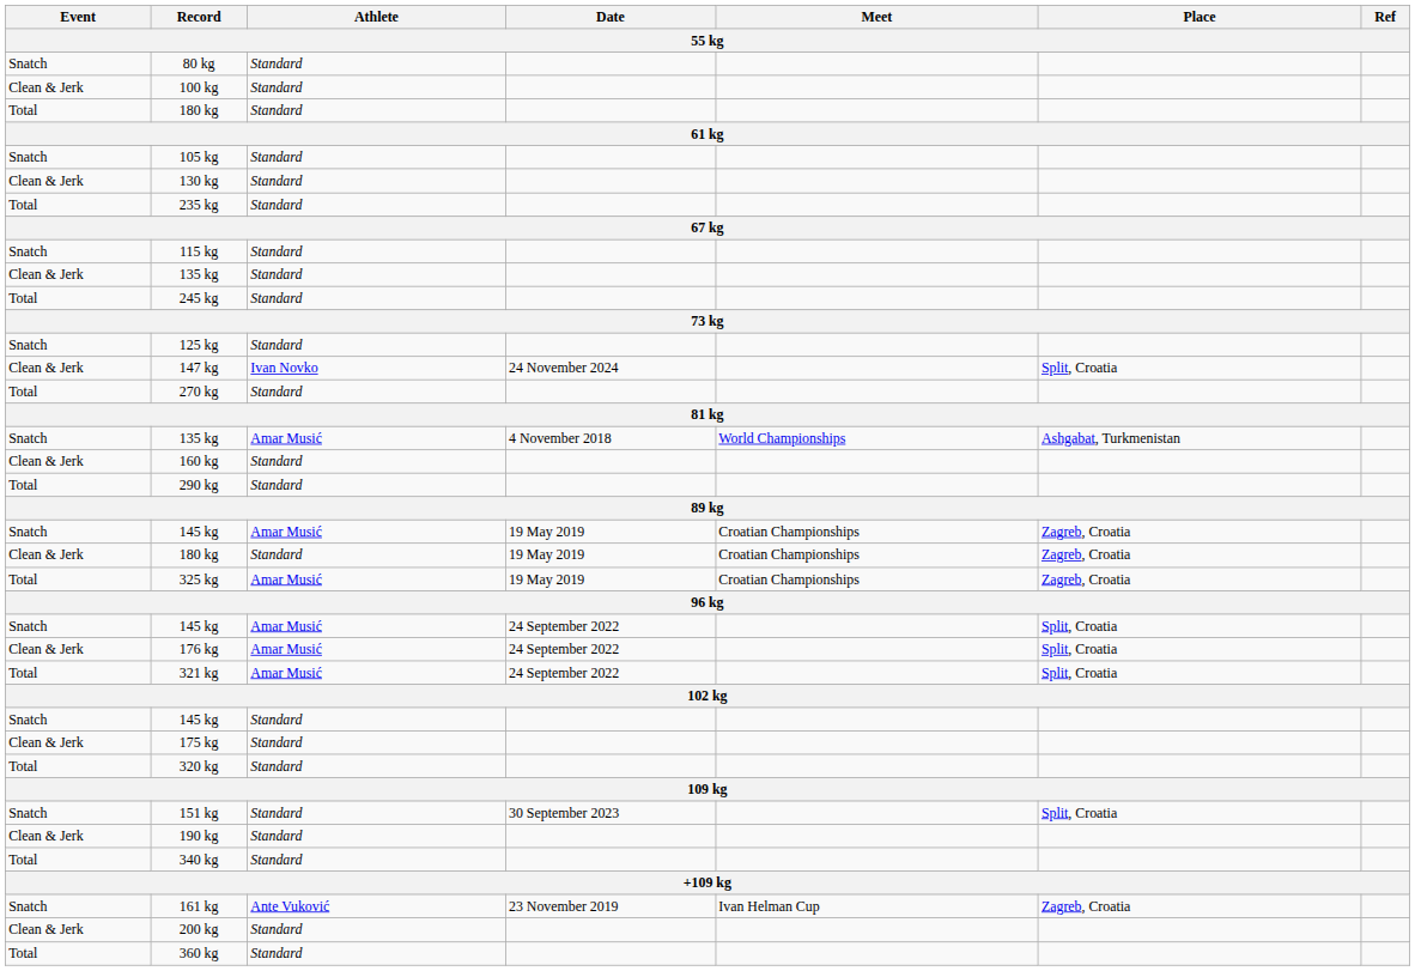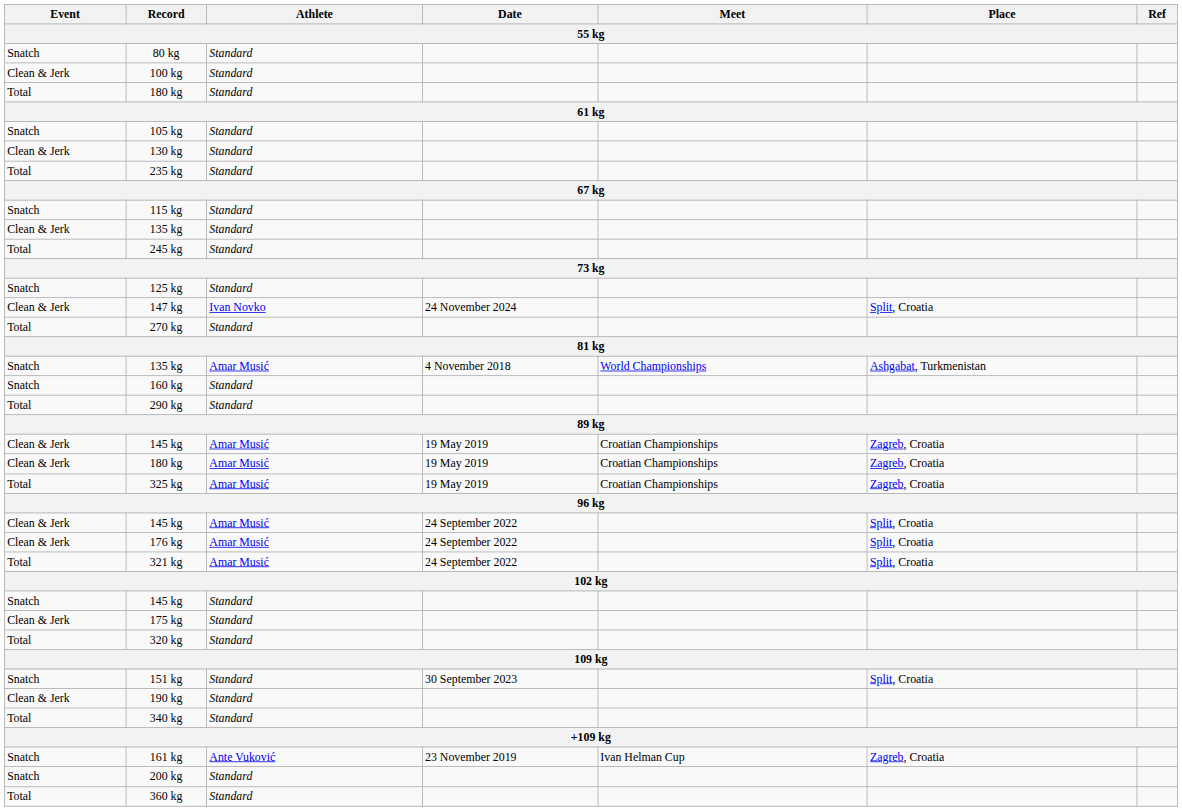160 kg | Event: Clean & Jerk -> Snatch
145 kg / 19 May 2019 | Event: Snatch -> Clean & Jerk
180 kg / 19 May 2019 | Athlete: Standard -> Amar Musić
145 kg / 24 September 2022 | Event: Snatch -> Clean & Jerk
200 kg | Event: Clean & Jerk -> Snatch
